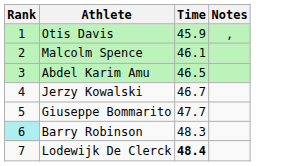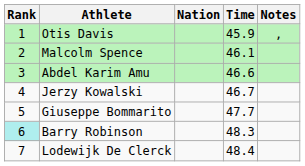+ column: Nation
Abdel Karim Amu | Time: 46.5 -> 46.6
Lodewijk De Clerck | Time: bold -> normal
